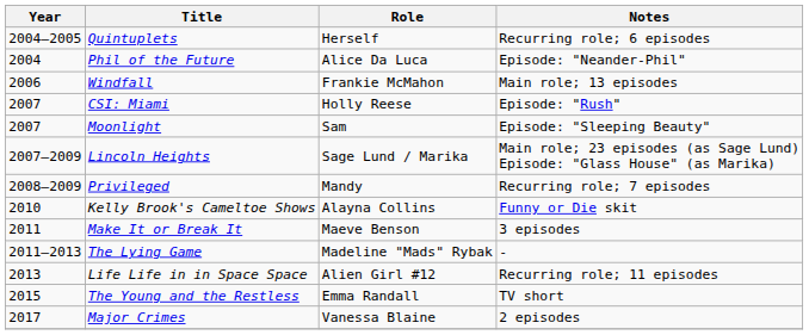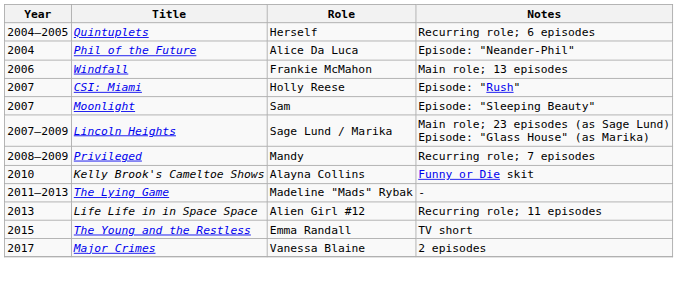- row: 2011 | Make It or Break It | Maeve Benson | 3 episodes
